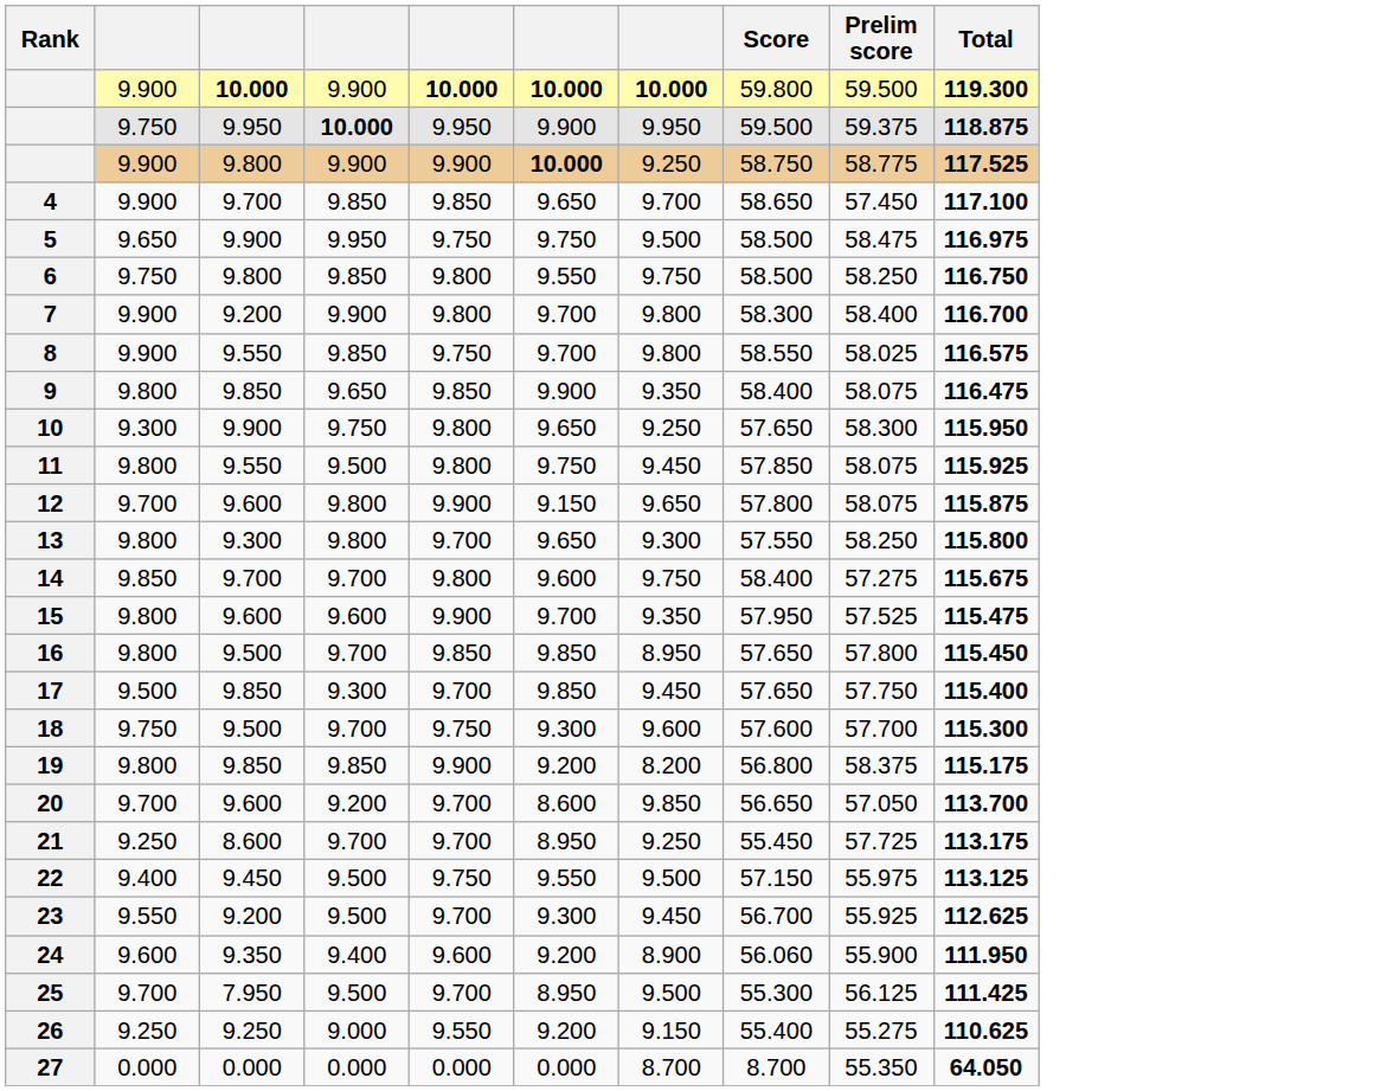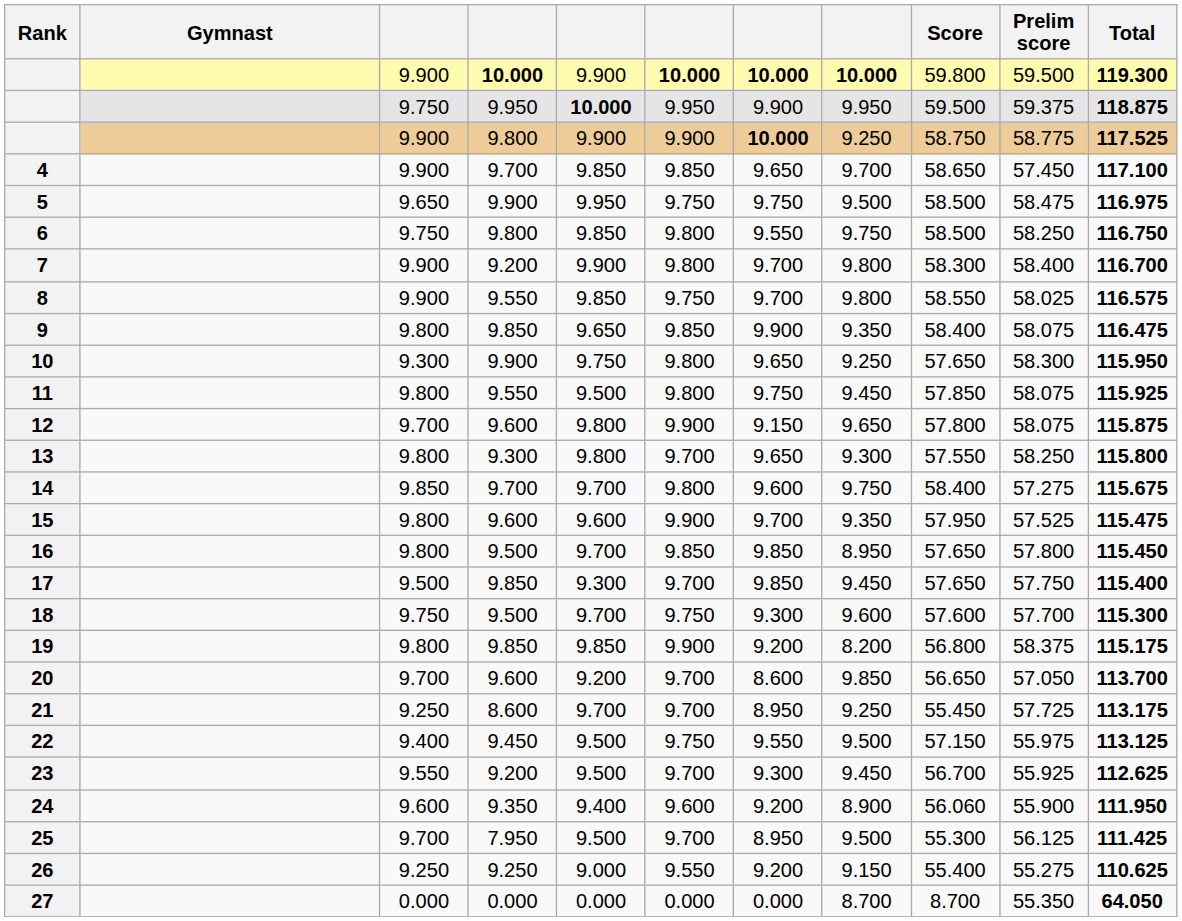+ column: Gymnast
